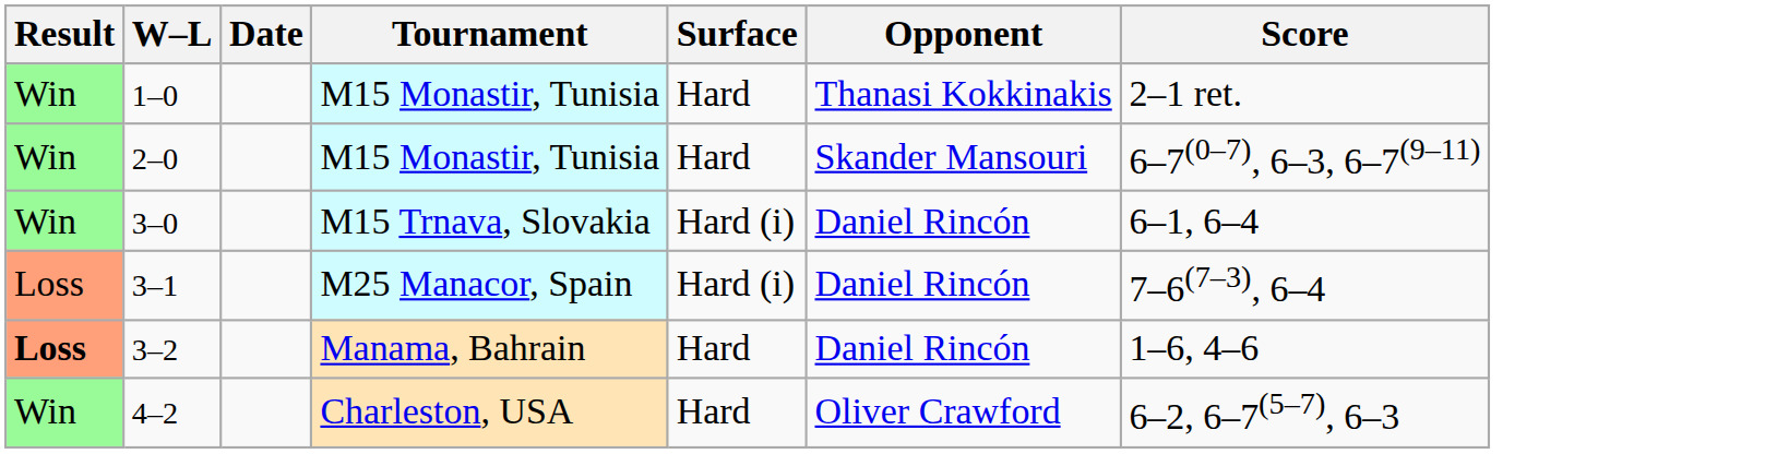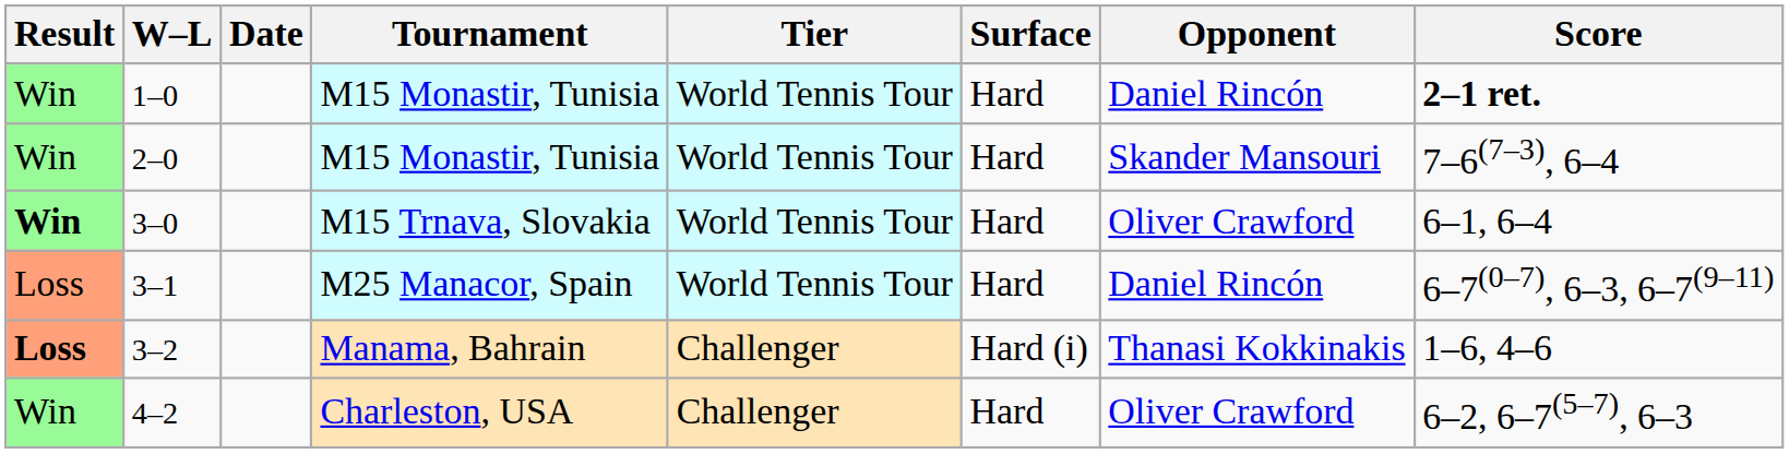+ column: Tier | World Tennis Tour | World Tennis Tour | World Tennis Tour | World Tennis Tour | Challenger | Challenger
1–0 | Opponent: Thanasi Kokkinakis -> Daniel Rincón
1–0 | Score: normal -> bold
2–0 | Score: 6–7(0–7), 6–3, 6–7(9–11) -> 7–6(7–3), 6–4
3–0 | Result: normal -> bold
3–0 | Surface: Hard (i) -> Hard
3–0 | Opponent: Daniel Rincón -> Oliver Crawford
3–1 | Surface: Hard (i) -> Hard
3–1 | Score: 7–6(7–3), 6–4 -> 6–7(0–7), 6–3, 6–7(9–11)
3–2 | Surface: Hard -> Hard (i)
3–2 | Opponent: Daniel Rincón -> Thanasi Kokkinakis
